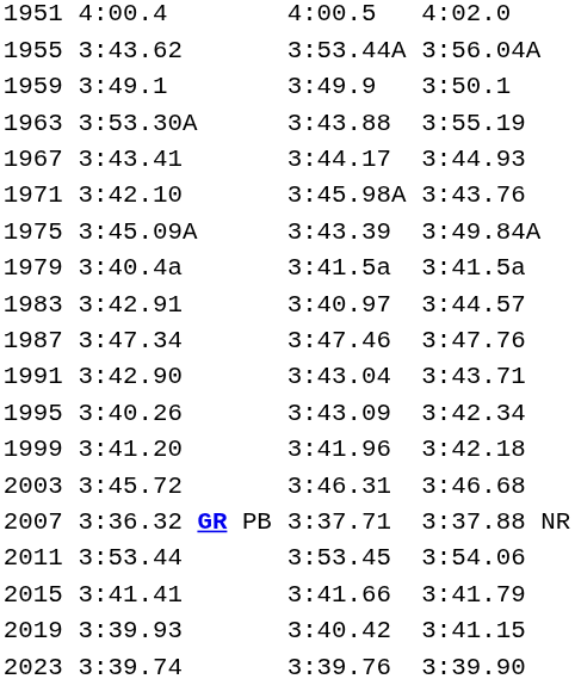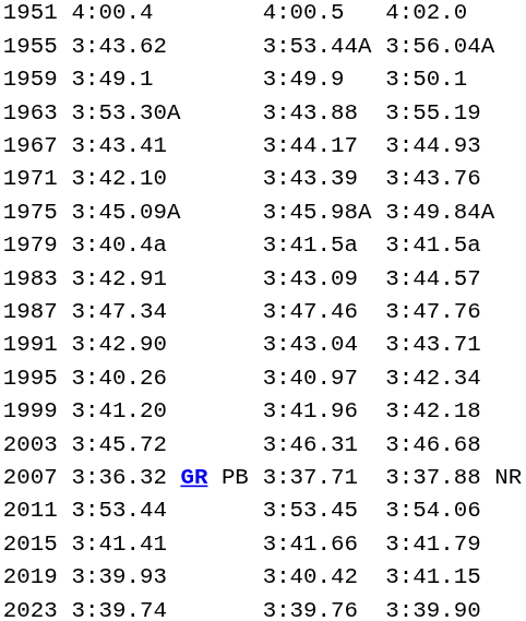1971 | column 5: 3:45.98A -> 3:43.39
1975 | column 5: 3:43.39 -> 3:45.98A
1983 | column 5: 3:40.97 -> 3:43.09
1995 | column 5: 3:43.09 -> 3:40.97
